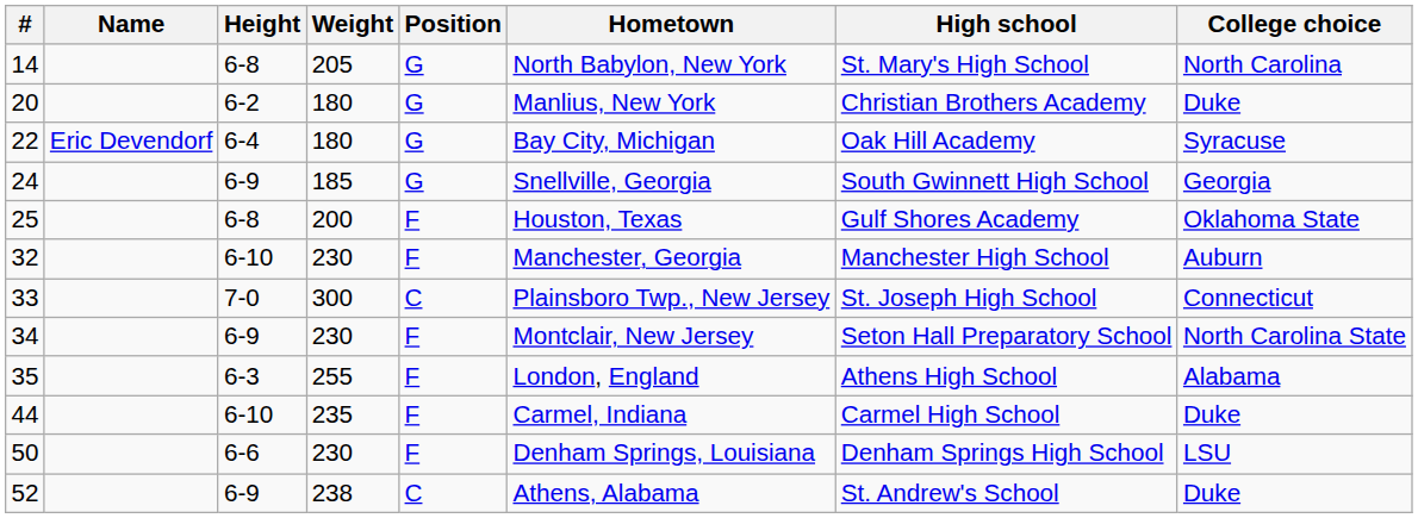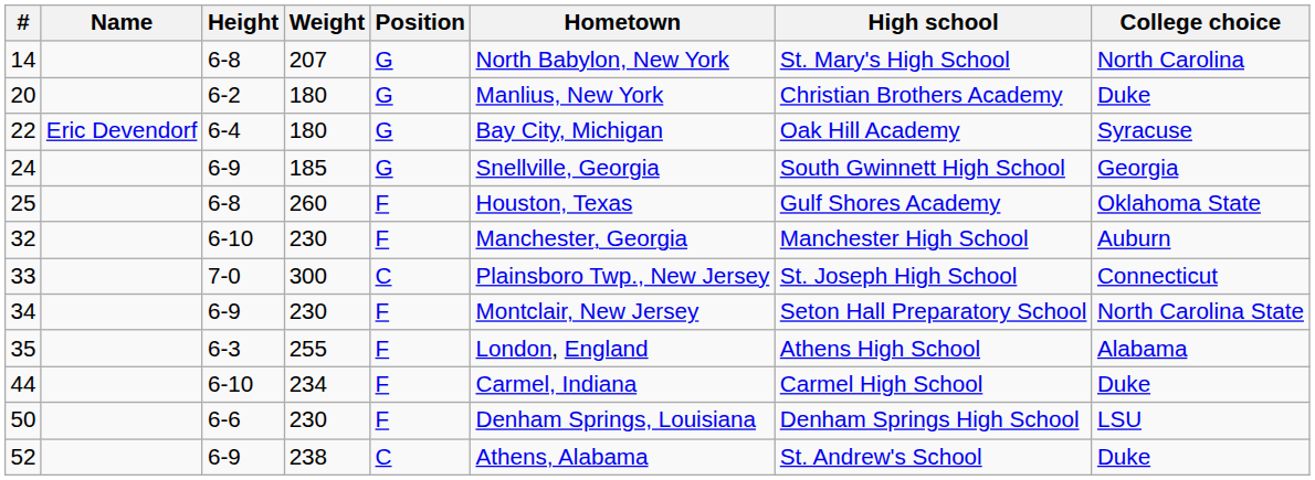14 | Weight: 205 -> 207
25 | Weight: 200 -> 260
44 | Weight: 235 -> 234
